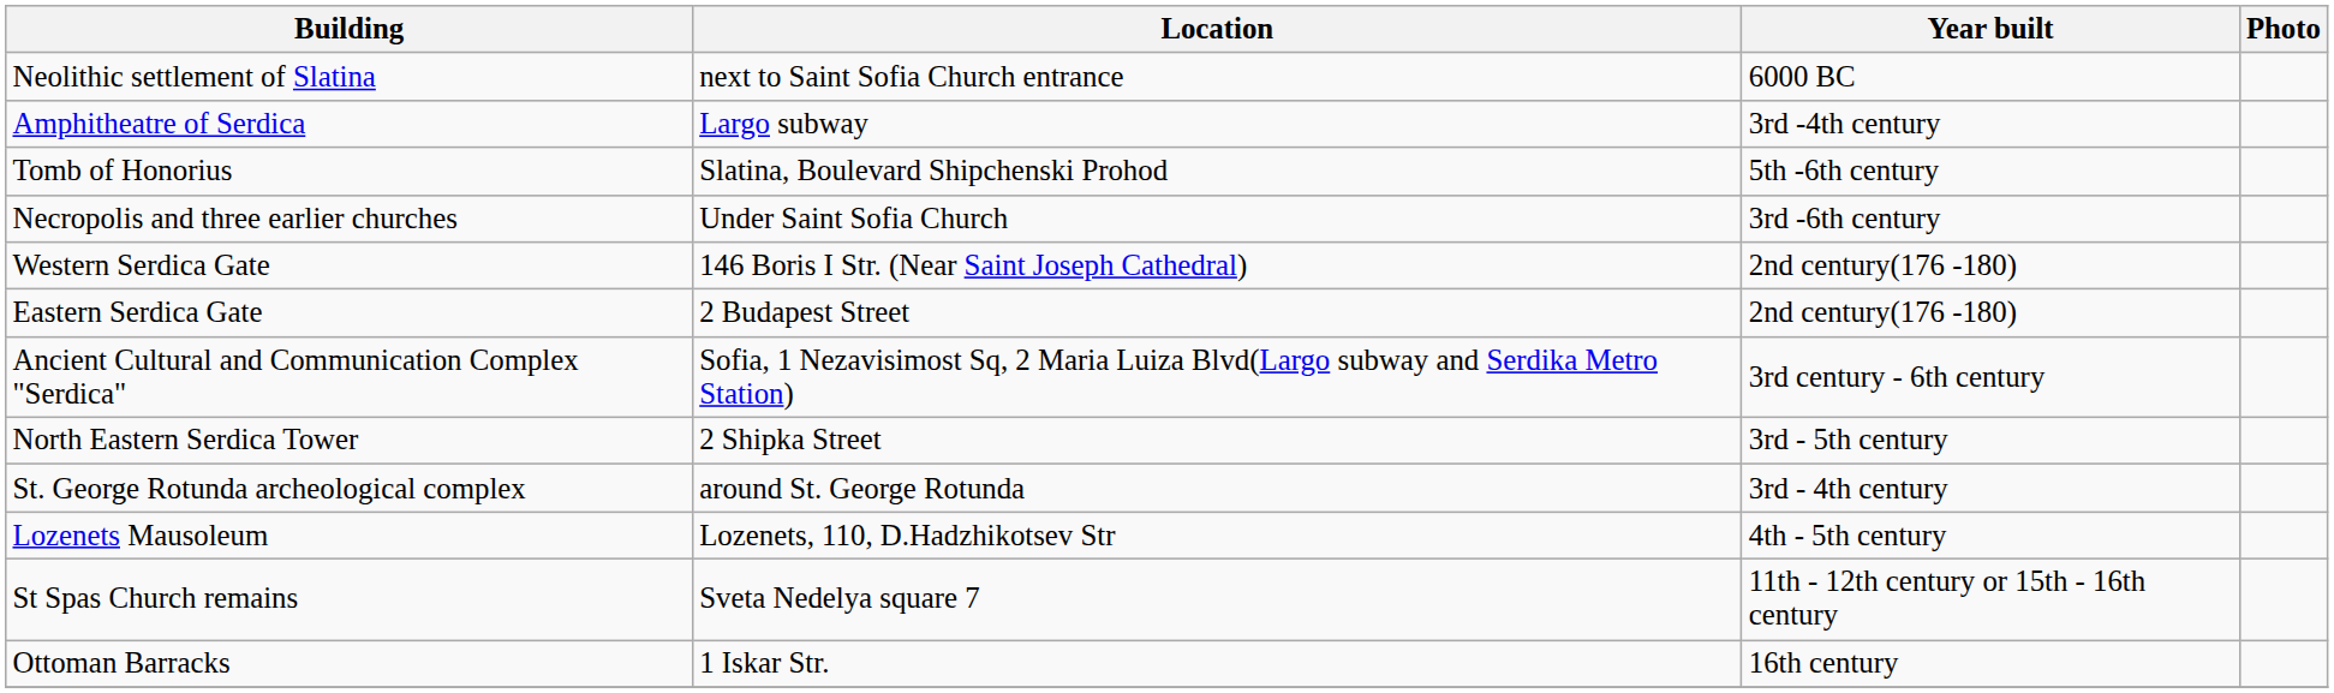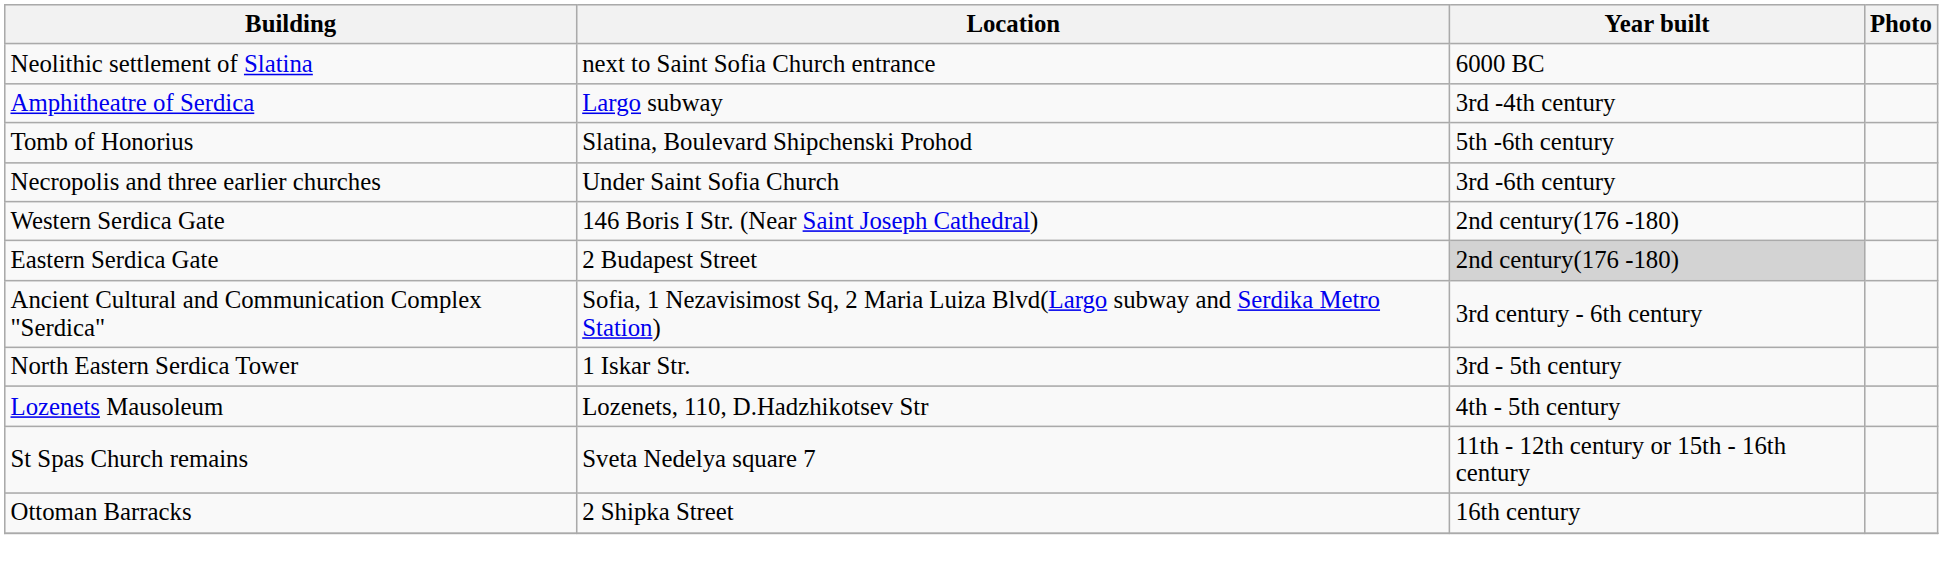Eastern Serdica Gate | Year built: no background -> lightgrey background
North Eastern Serdica Tower | Location: 2 Shipka Street -> 1 Iskar Str.
- row: St. George Rotunda archeological complex | around St. George Rotunda | 3rd - 4th century
Ottoman Barracks | Location: 1 Iskar Str. -> 2 Shipka Street
